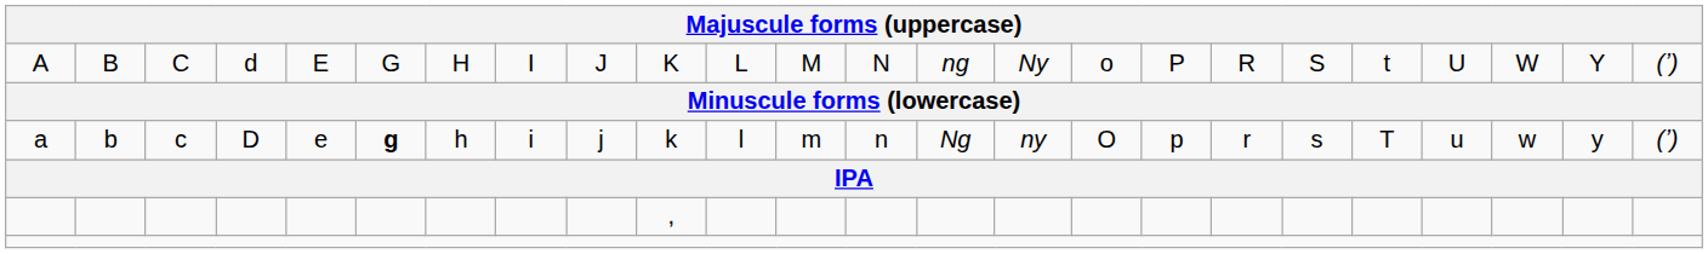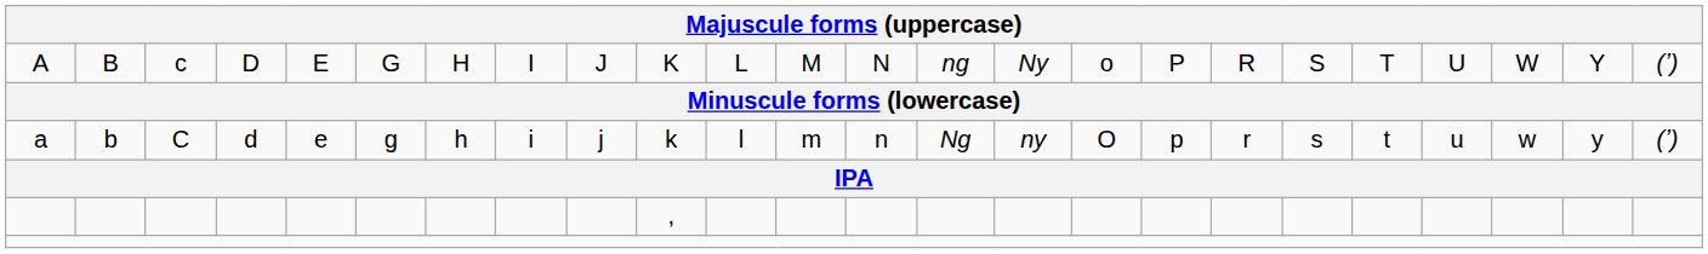A | column 3: C -> c
A | column 4: d -> D
A | column 20: t -> T
a | column 3: c -> C
a | column 4: D -> d
a | column 6: bold -> normal
a | column 20: T -> t
